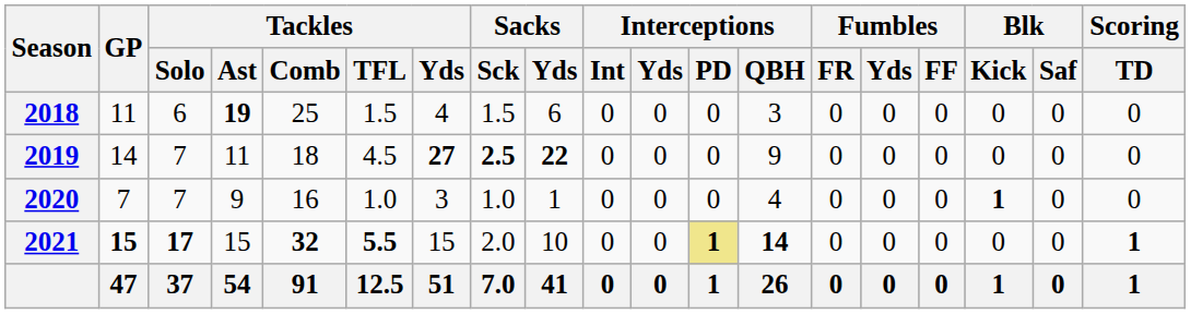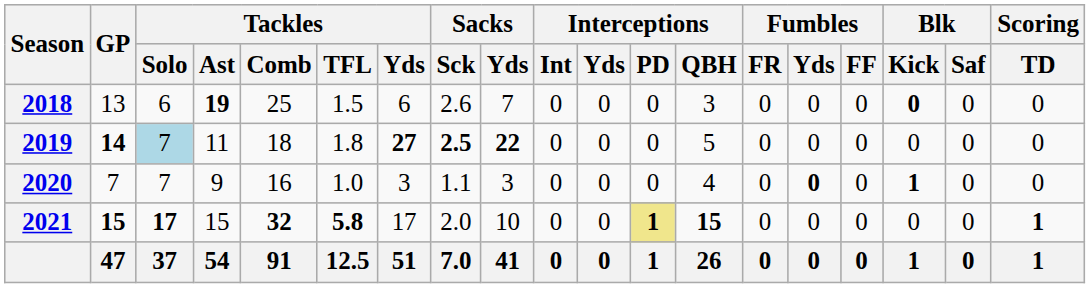2018 | GP: 11 -> 13
2018 | Tackles / Yds: 4 -> 6
2018 | Sacks / Sck: 1.5 -> 2.6
2018 | Sacks / Yds: 6 -> 7
2018 | Blk / Kick: normal -> bold
2019 | GP: normal -> bold
2019 | Tackles / Solo: no background -> lightblue background
2019 | Tackles / TFL: 4.5 -> 1.8
2019 | Interceptions / QBH: 9 -> 5
2020 | Sacks / Sck: 1.0 -> 1.1
2020 | Sacks / Yds: 1 -> 3
2020 | Fumbles / Yds: normal -> bold
2021 | Tackles / TFL: 5.5 -> 5.8
2021 | Tackles / Yds: 15 -> 17
2021 | Interceptions / QBH: 14 -> 15
